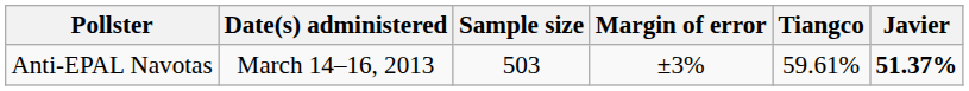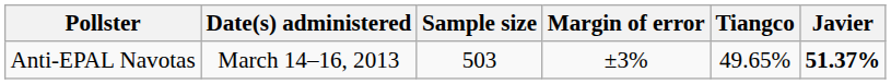Anti-EPAL Navotas | Tiangco: 59.61% -> 49.65%
